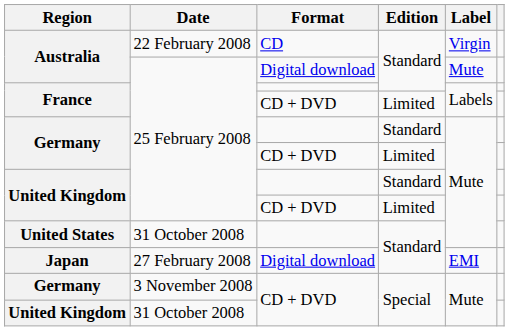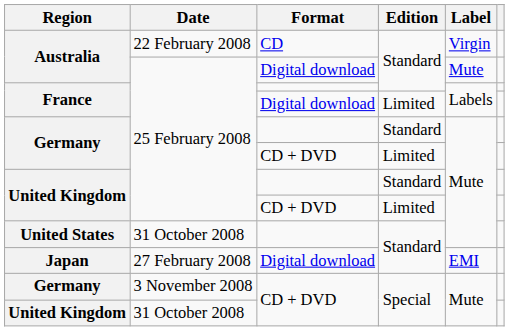France / Limited | Format: CD + DVD -> Digital download
